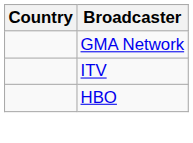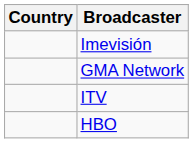+ row: Imevisión
